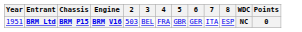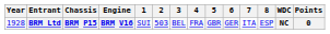+ column: 1 | SUI
BRM Ltd | Year: 1951 -> 1928
